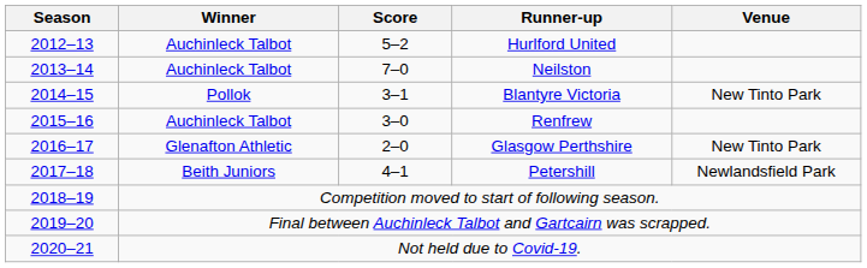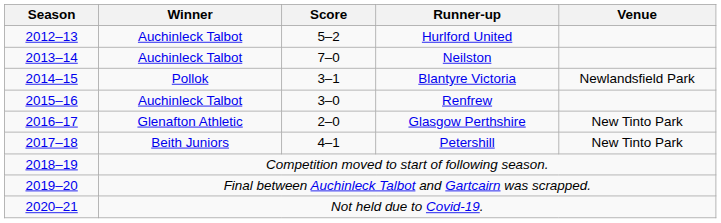Blantyre Victoria | Venue: New Tinto Park -> Newlandsfield Park
Petershill | Venue: Newlandsfield Park -> New Tinto Park
